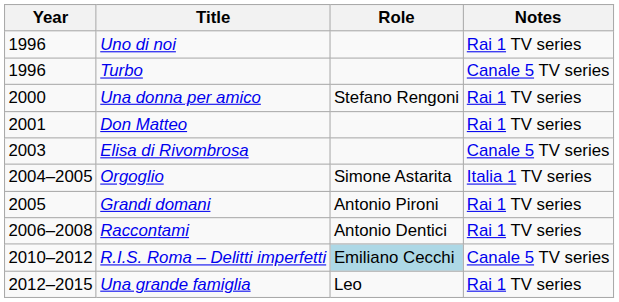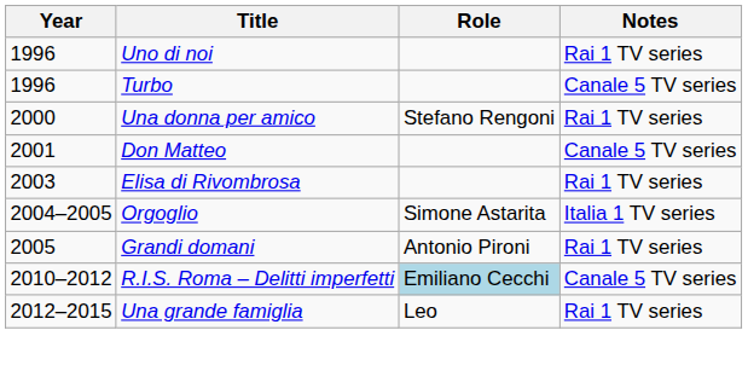Don Matteo | Notes: Rai 1 TV series -> Canale 5 TV series
Elisa di Rivombrosa | Notes: Canale 5 TV series -> Rai 1 TV series
- row: 2006–2008 | Raccontami | Antonio Dentici | Rai 1 TV series
